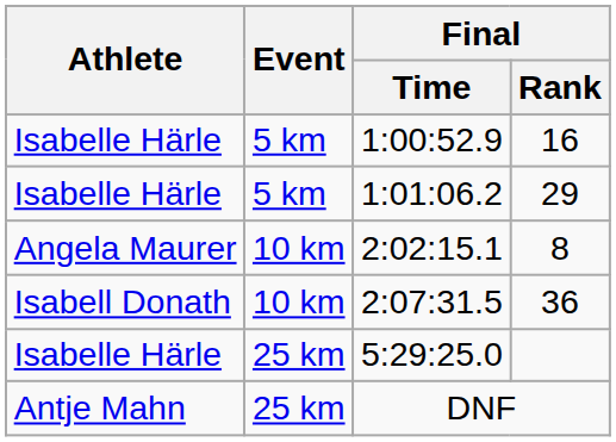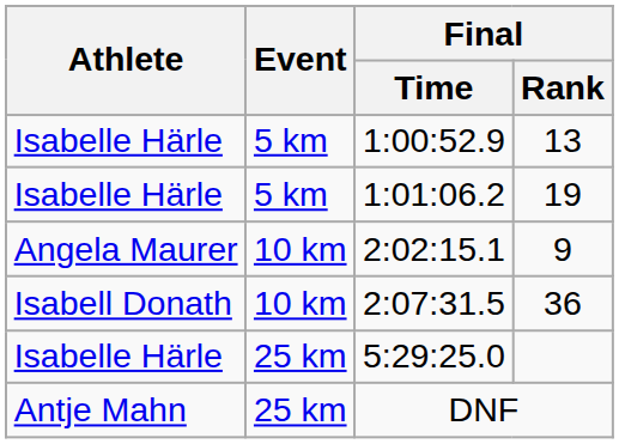1:00:52.9 | Final / Rank: 16 -> 13
1:01:06.2 | Final / Rank: 29 -> 19
2:02:15.1 | Final / Rank: 8 -> 9
